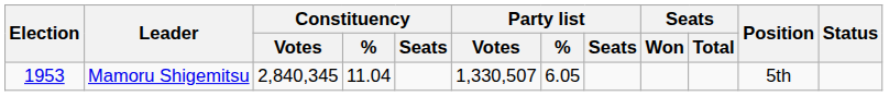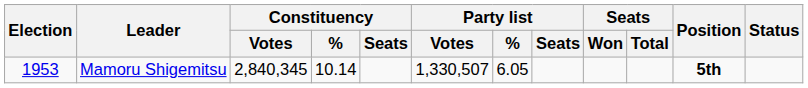Mamoru Shigemitsu | Constituency / %: 11.04 -> 10.14
Mamoru Shigemitsu | Position: normal -> bold
